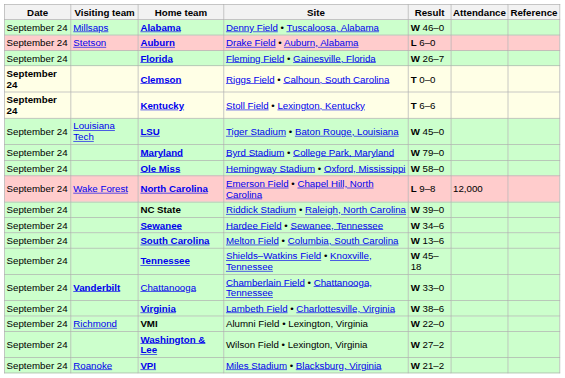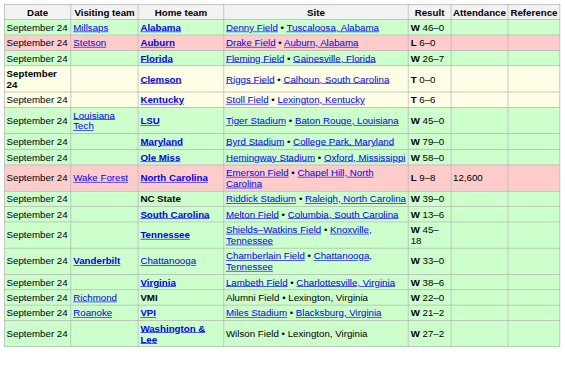Kentucky | Date: bold -> normal
North Carolina | Attendance: 12,000 -> 12,600
- row: September 24 | Sewanee | Hardee Field • Sewanee, Tennessee | W 34–6
rows swapped: VPI <-> Washington & Lee
